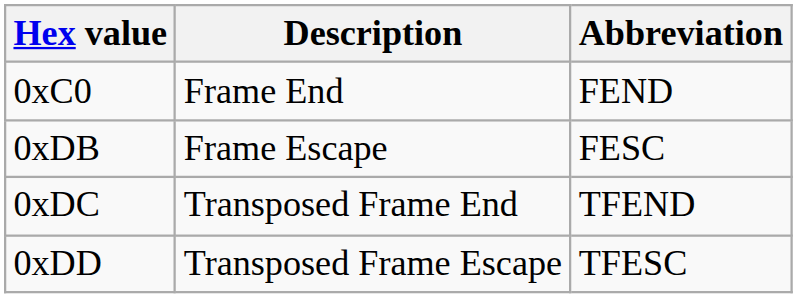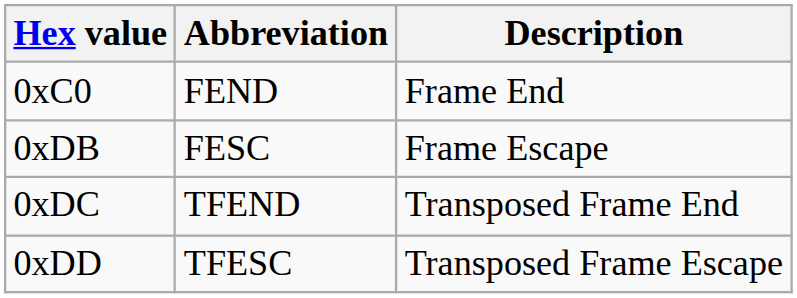columns swapped: Abbreviation <-> Description
